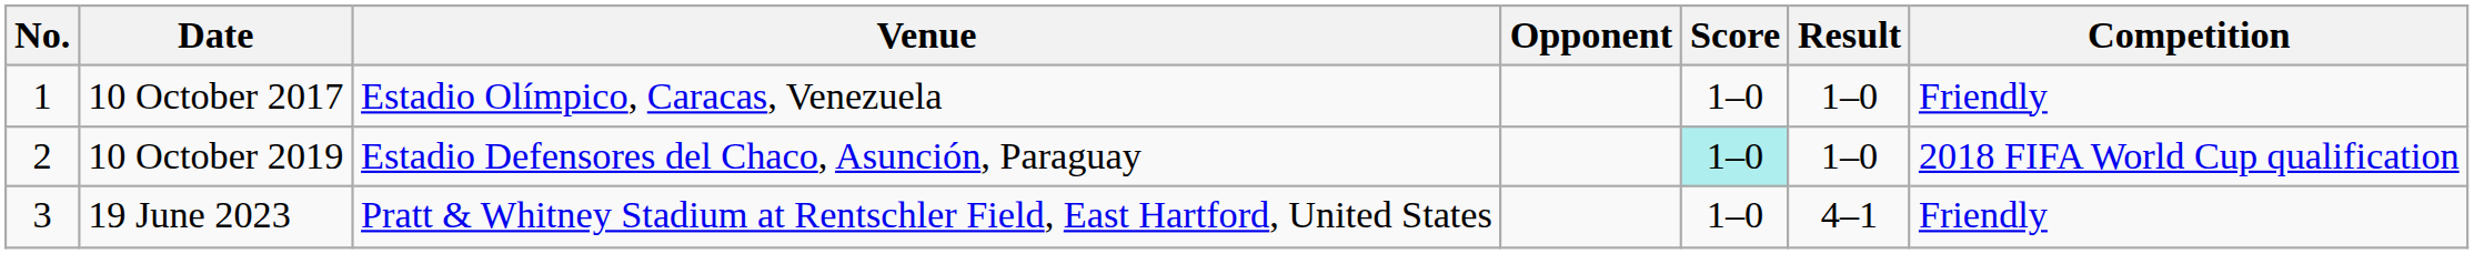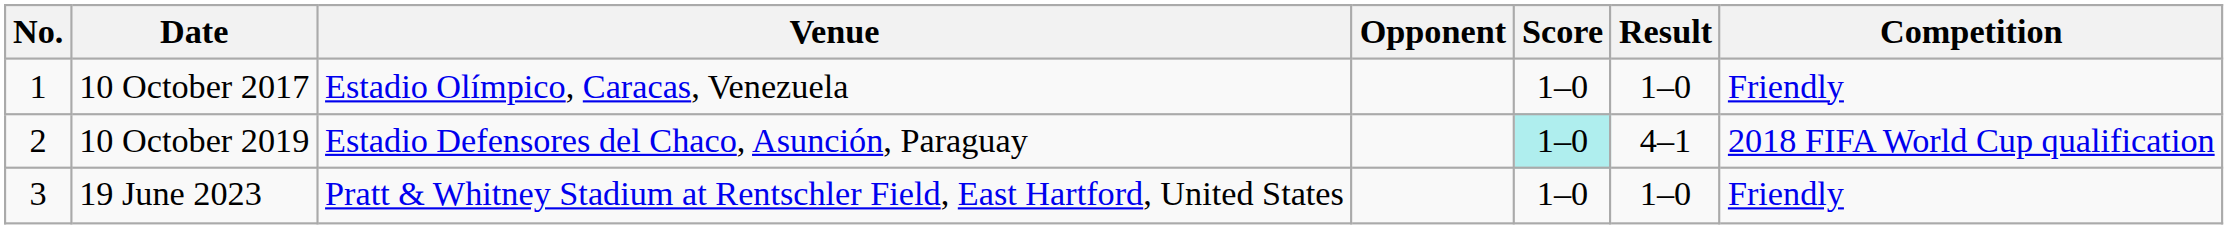10 October 2019 | Result: 1–0 -> 4–1
19 June 2023 | Result: 4–1 -> 1–0
